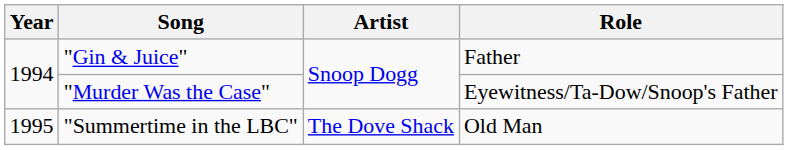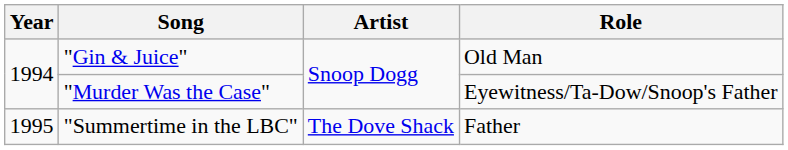"Gin & Juice" | Role: Father -> Old Man
"Summertime in the LBC" | Role: Old Man -> Father
